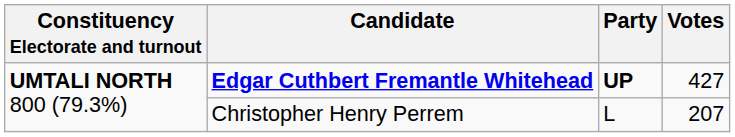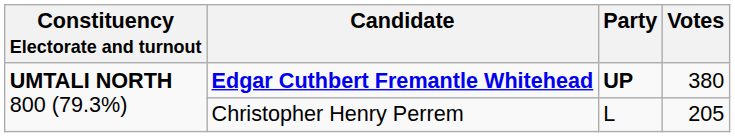Edgar Cuthbert Fremantle Whitehead | Votes: 427 -> 380
Christopher Henry Perrem | Votes: 207 -> 205
